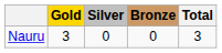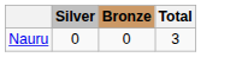- column: Gold | 3
